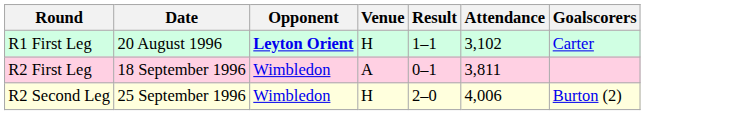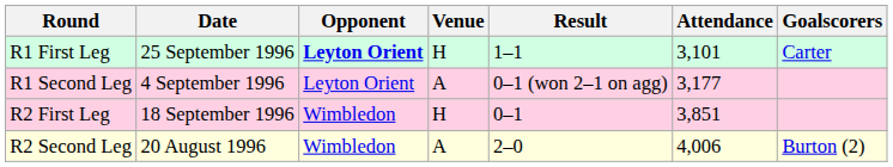R1 First Leg | Date: 20 August 1996 -> 25 September 1996
R1 First Leg | Attendance: 3,102 -> 3,101
+ row: R1 Second Leg | 4 September 1996 | Leyton Orient | A | 0–1 (won 2–1 on agg) | 3,177
R2 First Leg | Venue: A -> H
R2 First Leg | Attendance: 3,811 -> 3,851
R2 Second Leg | Date: 25 September 1996 -> 20 August 1996
R2 Second Leg | Venue: H -> A
